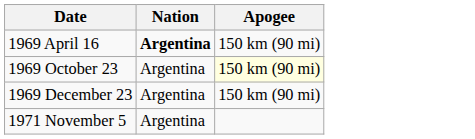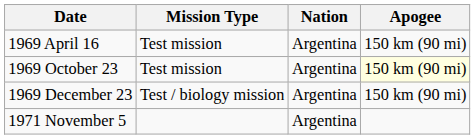+ column: Mission Type | Test mission | Test mission | Test / biology mission
1969 April 16 | Nation: bold -> normal
